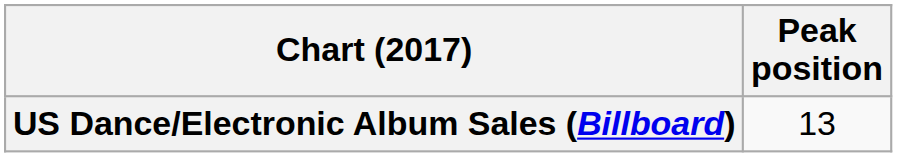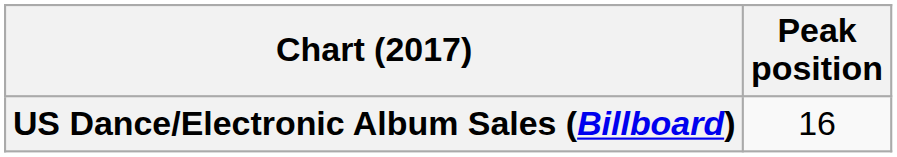US Dance/Electronic Album Sales (Billboard) | Peak position: 13 -> 16
